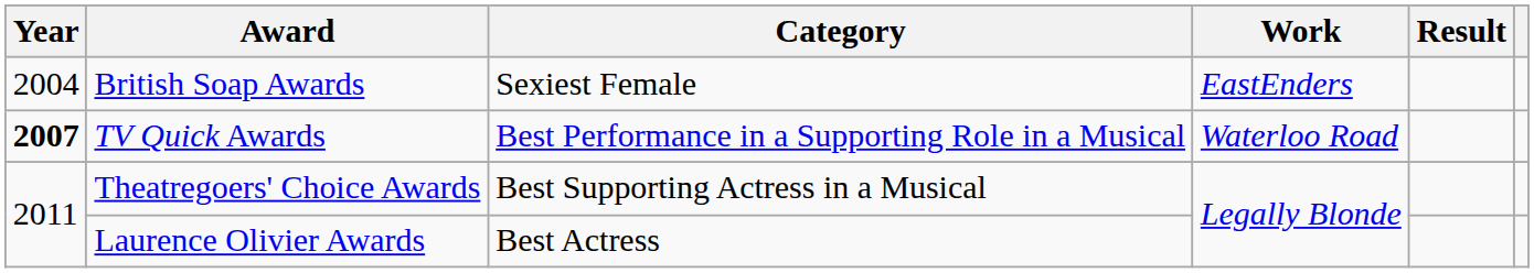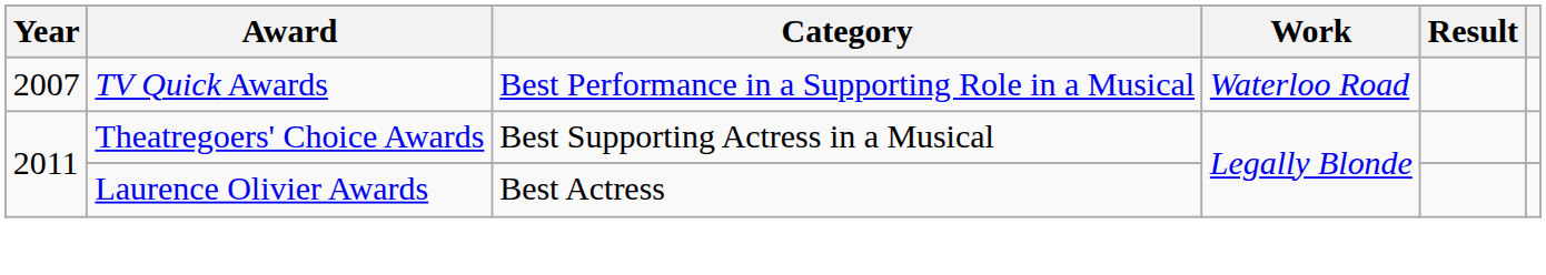- row: 2004 | British Soap Awards | Sexiest Female | EastEnders
TV Quick Awards | Year: bold -> normal
